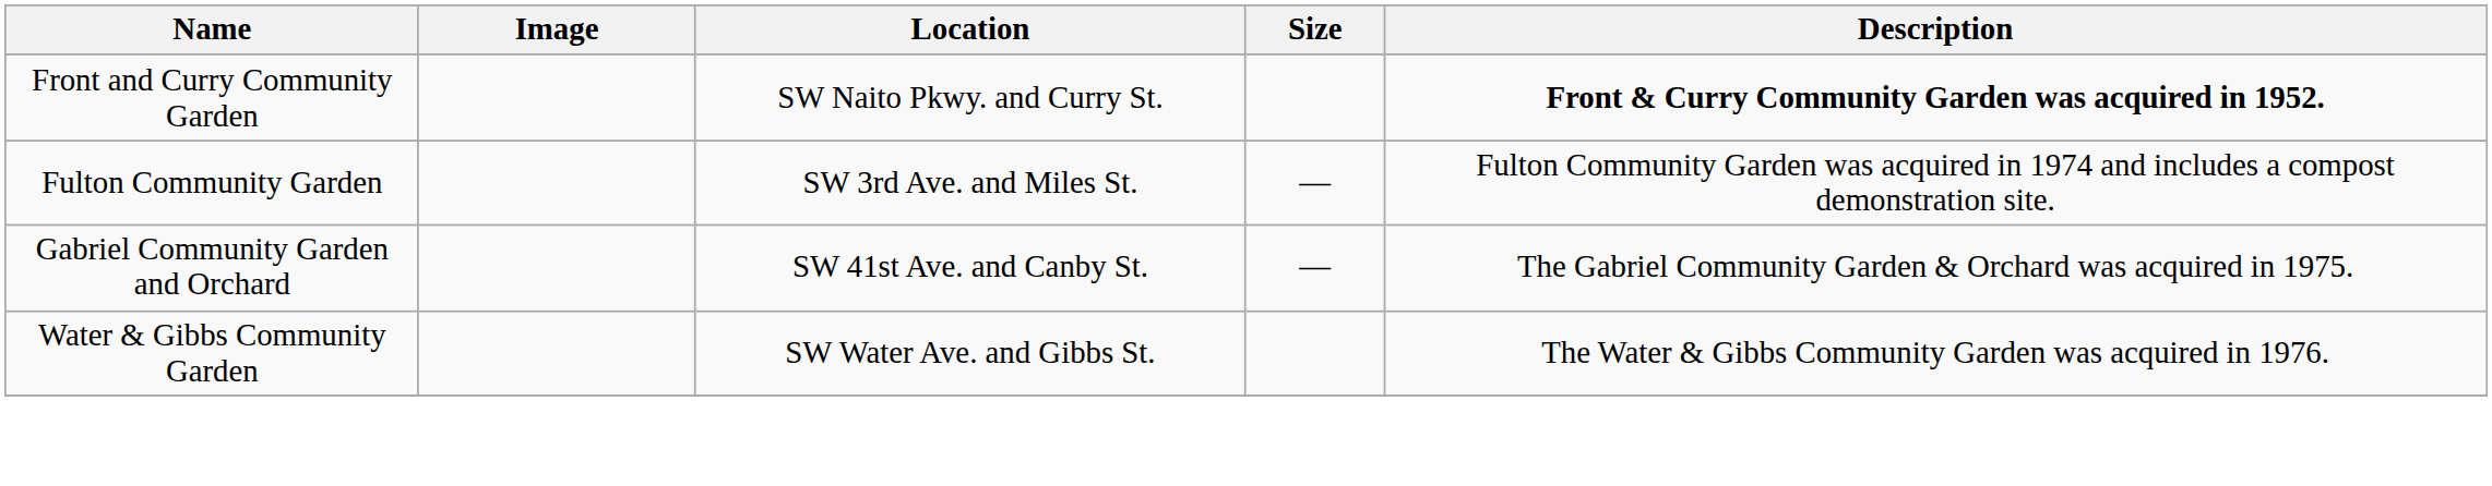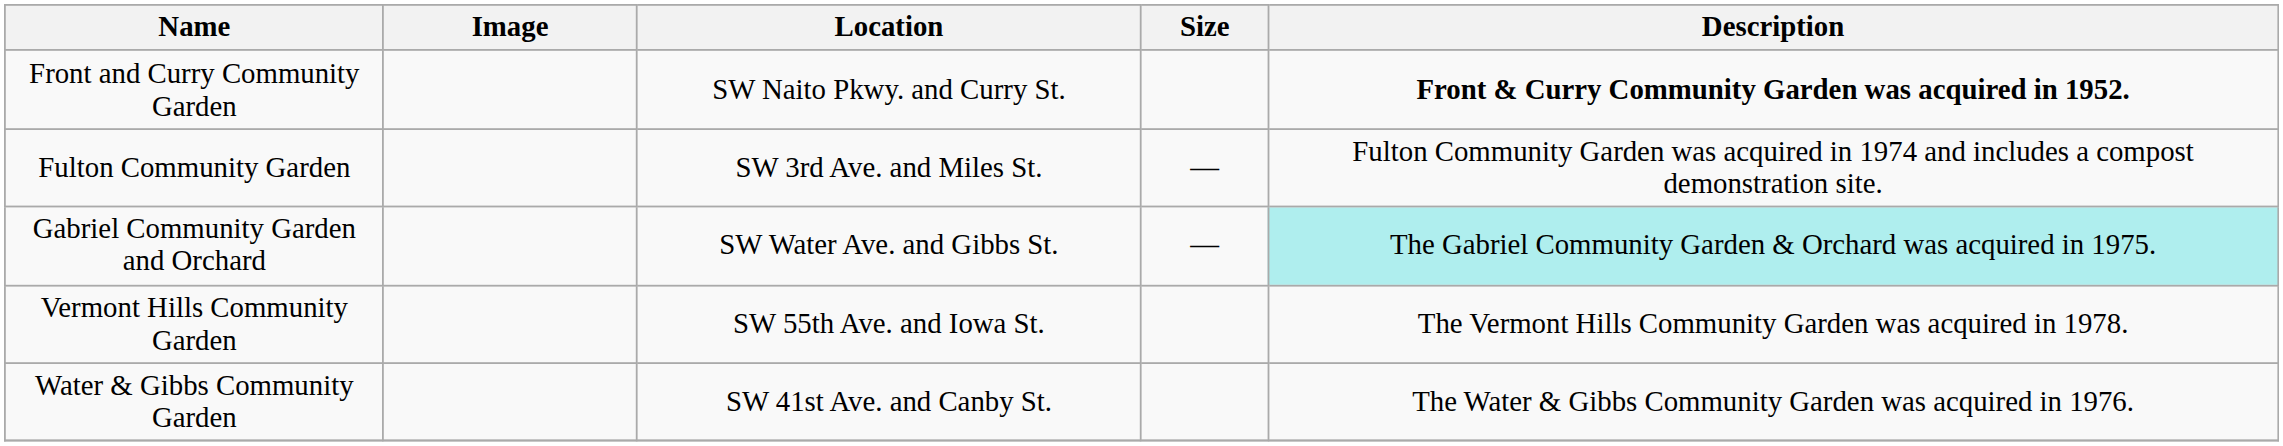Gabriel Community Garden and Orchard | Location: SW 41st Ave. and Canby St. -> SW Water Ave. and Gibbs St.
Gabriel Community Garden and Orchard | Description: no background -> paleturquoise background
+ row: Vermont Hills Community Garden | SW 55th Ave. and Iowa St. | The Vermont Hills Community Garden was acquired in 1978.
Water & Gibbs Community Garden | Location: SW Water Ave. and Gibbs St. -> SW 41st Ave. and Canby St.
